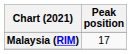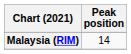Malaysia (RIM) | Peak position: 17 -> 14
